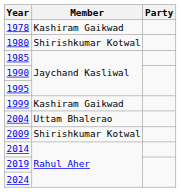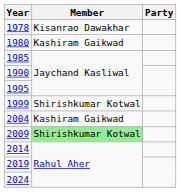1978 | Member: Kashiram Gaikwad -> Kisanrao Dawakhar
1980 | Member: Shirishkumar Kotwal -> Kashiram Gaikwad
1999 | Member: Kashiram Gaikwad -> Shirishkumar Kotwal
2004 | Member: Uttam Bhalerao -> Kashiram Gaikwad
2009 | Member: no background -> lightgreen background
